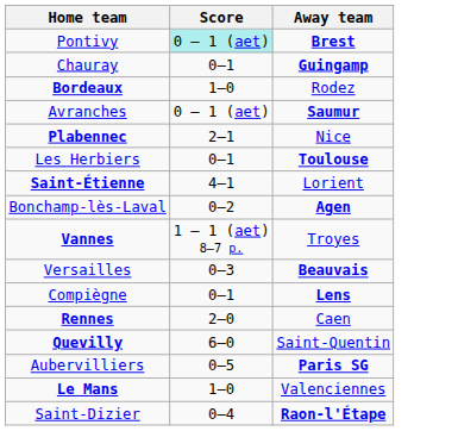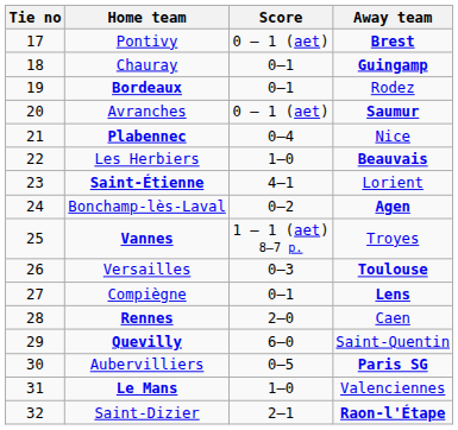+ column: Tie no | 17 | 18 | 19 | 20 | 21 | 22 | 23 | 24 | 25 | 26 | 27 | 28 | 29 | 30 | 31 | 32
Pontivy | Score: paleturquoise background -> no background
Bordeaux | Score: 1–0 -> 0–1
Plabennec | Score: 2–1 -> 0–4
Les Herbiers | Score: 0–1 -> 1–0
Les Herbiers | Away team: Toulouse -> Beauvais
Versailles | Away team: Beauvais -> Toulouse
Saint-Dizier | Score: 0–4 -> 2–1
